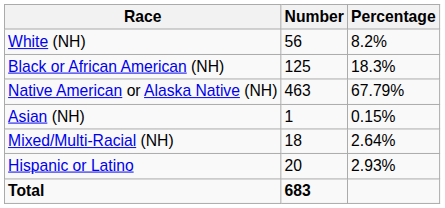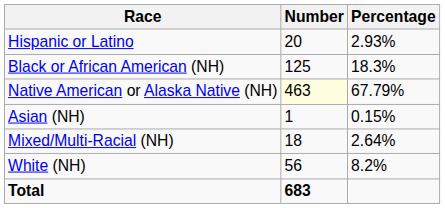rows swapped: White (NH) <-> Hispanic or Latino
Native American or Alaska Native (NH) | Number: no background -> lightyellow background
